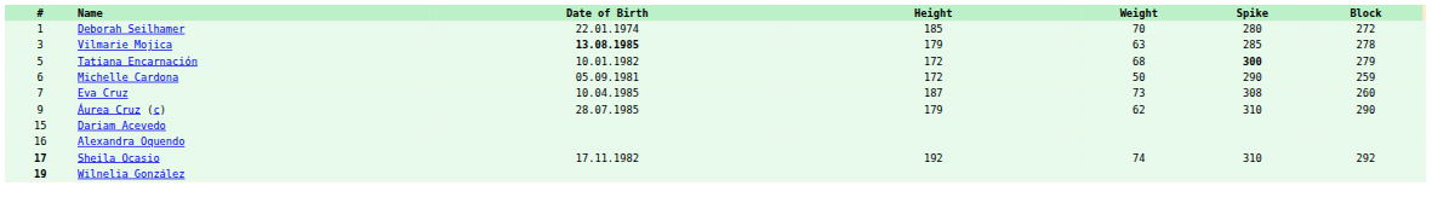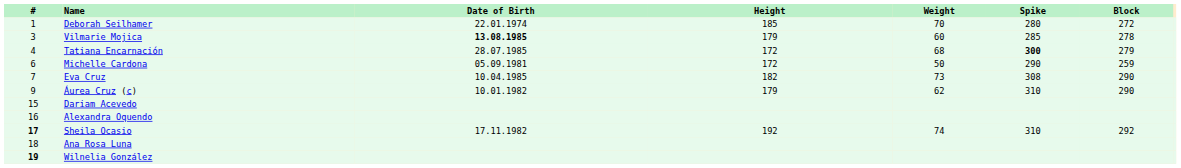Vilmarie Mojica | Weight: 63 -> 60
Tatiana Encarnación | #: 5 -> 4
Tatiana Encarnación | Date of Birth: 10.01.1982 -> 28.07.1985
Eva Cruz | Height: 187 -> 182
Eva Cruz | Block: 260 -> 290
Áurea Cruz (c) | Date of Birth: 28.07.1985 -> 10.01.1982
+ row: 18 | Ana Rosa Luna
